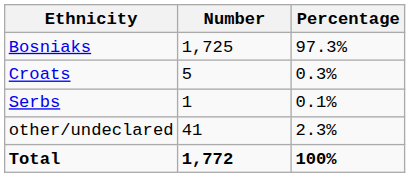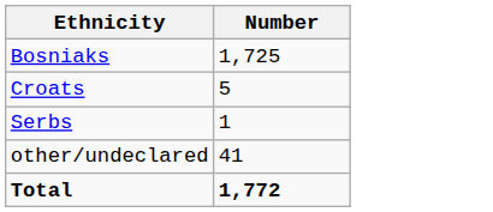- column: Percentage | 97.3% | 0.3% | 0.1% | 2.3% | 100%
